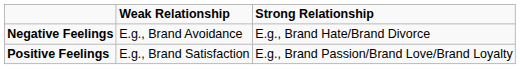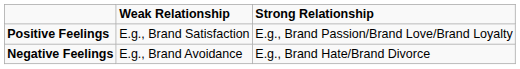rows swapped: Positive Feelings <-> Negative Feelings
